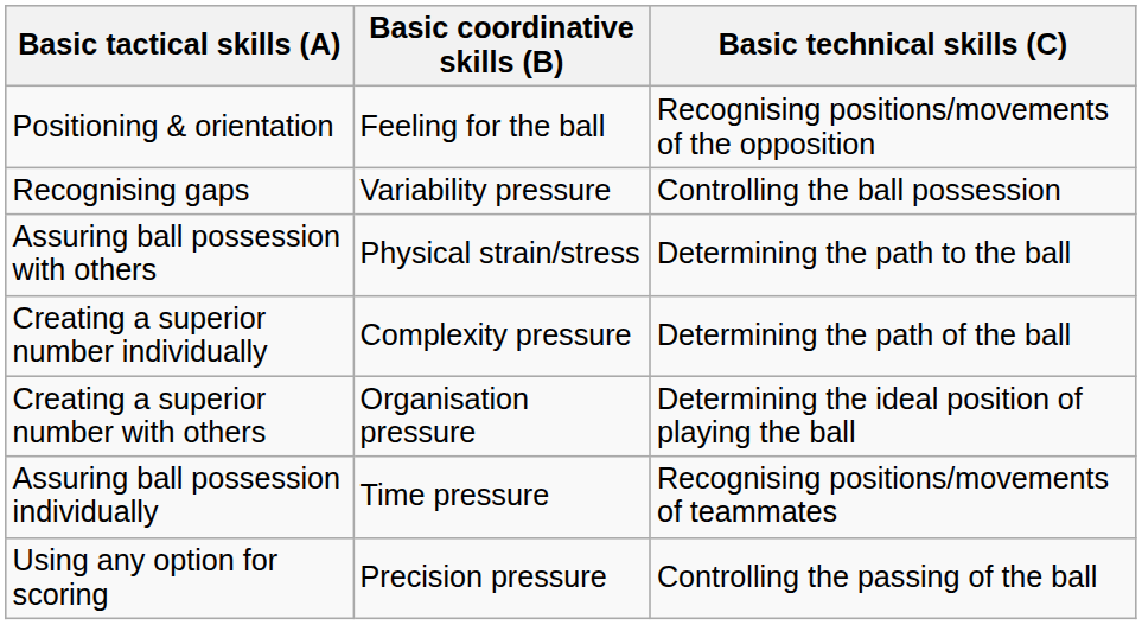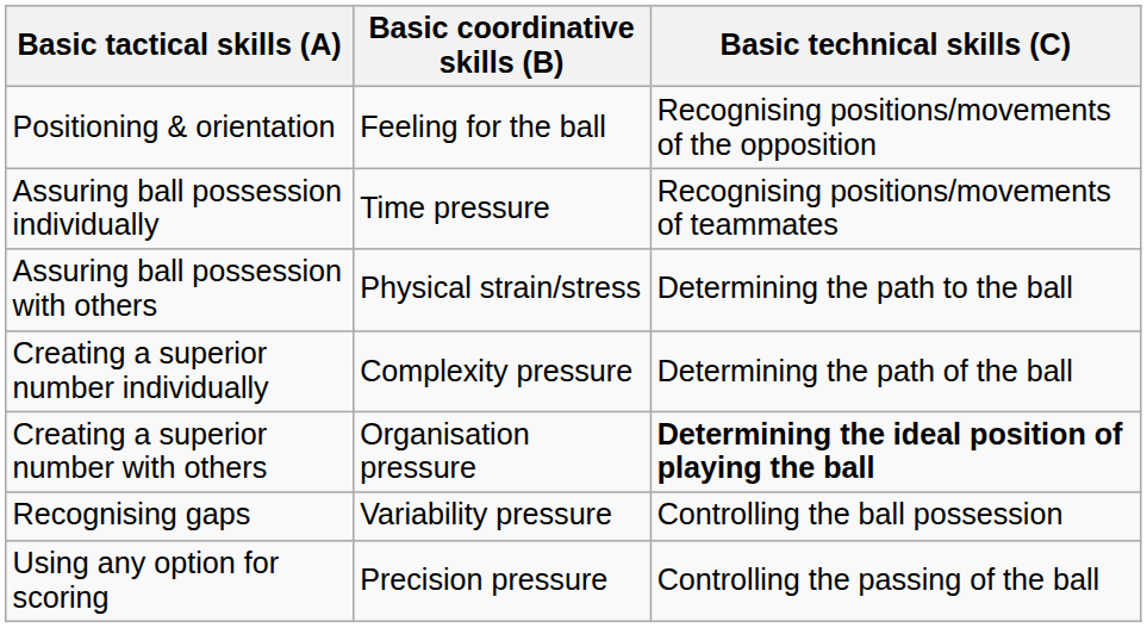rows swapped: Assuring ball possession individually <-> Recognising gaps
Creating a superior number with others | Basic technical skills (C): normal -> bold
